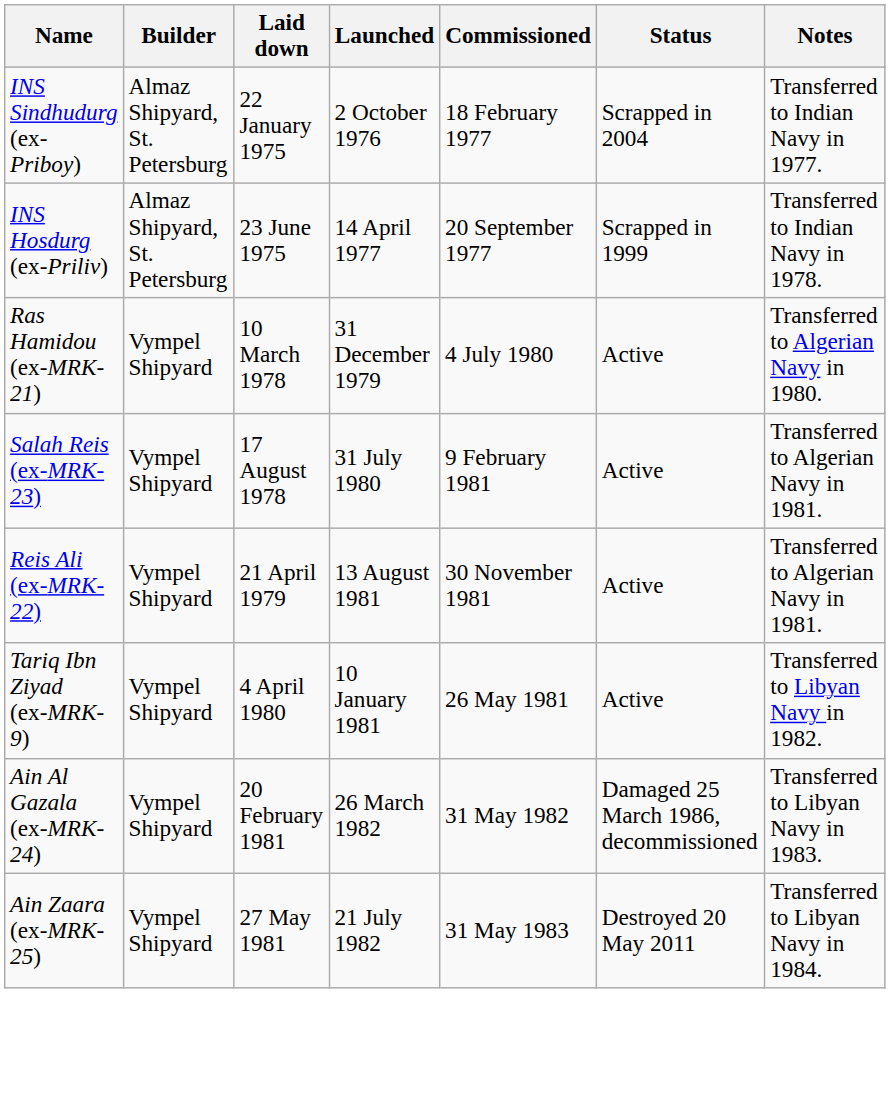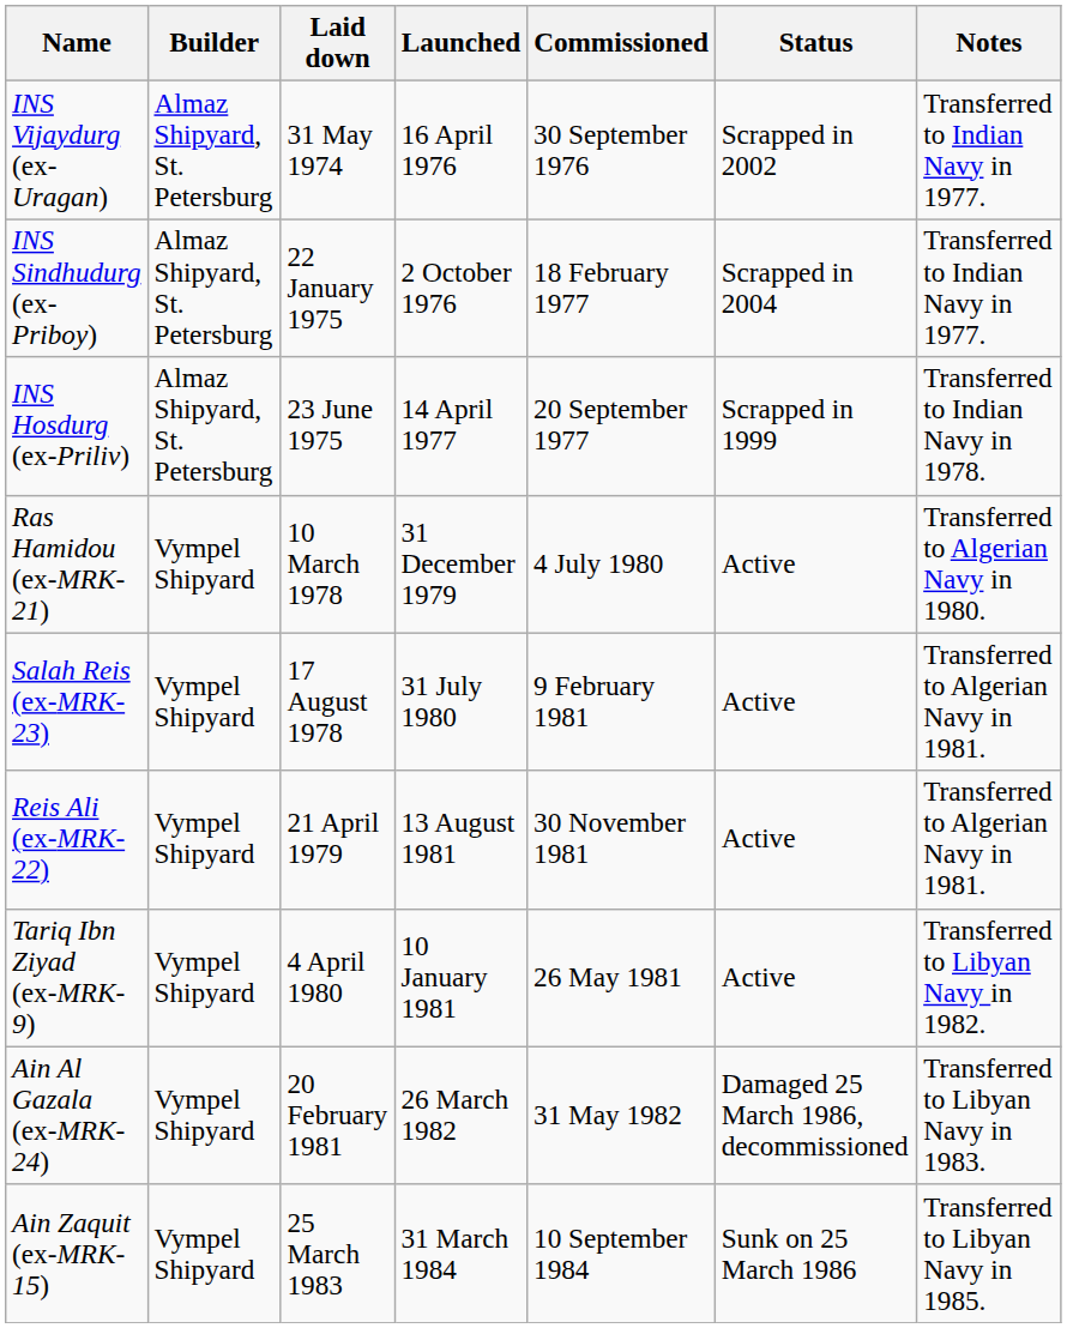+ row: INS Vijaydurg (ex-Uragan) | Almaz Shipyard, St. Petersburg | 31 May 1974 | 16 April 1976 | 30 September 1976 | Scrapped in 2002 | Transferred to Indian Navy in 1977.
- row: Ain Zaara (ex-MRK-25) | Vympel Shipyard | 27 May 1981 | 21 July 1982 | 31 May 1983 | Destroyed 20 May 2011 | Transferred to Libyan Navy in 1984.
+ row: Ain Zaquit (ex-MRK-15) | Vympel Shipyard | 25 March 1983 | 31 March 1984 | 10 September 1984 | Sunk on 25 March 1986 | Transferred to Libyan Navy in 1985.
